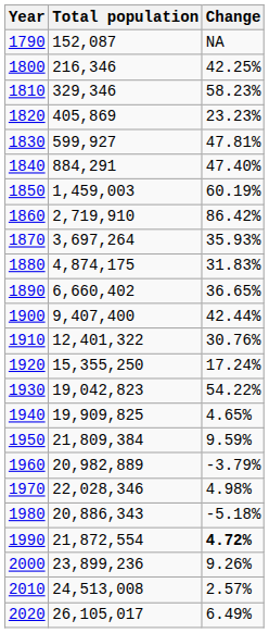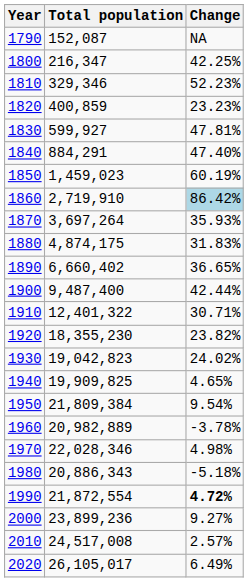1800 | Total population: 216,346 -> 216,347
1810 | Change: 58.23% -> 52.23%
1820 | Total population: 405,869 -> 400,859
1850 | Total population: 1,459,003 -> 1,459,023
1860 | Change: no background -> lightblue background
1900 | Total population: 9,407,400 -> 9,487,400
1910 | Change: 30.76% -> 30.71%
1920 | Total population: 15,355,250 -> 18,355,230
1920 | Change: 17.24% -> 23.82%
1930 | Change: 54.22% -> 24.02%
1950 | Change: 9.59% -> 9.54%
1960 | Change: -3.79% -> -3.78%
2000 | Change: 9.26% -> 9.27%
2010 | Total population: 24,513,008 -> 24,517,008
